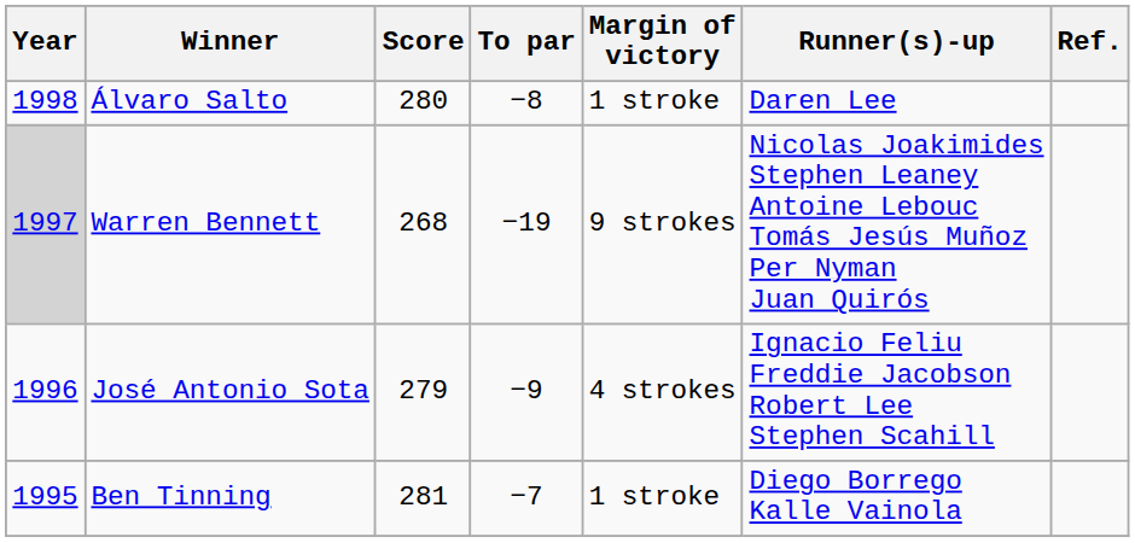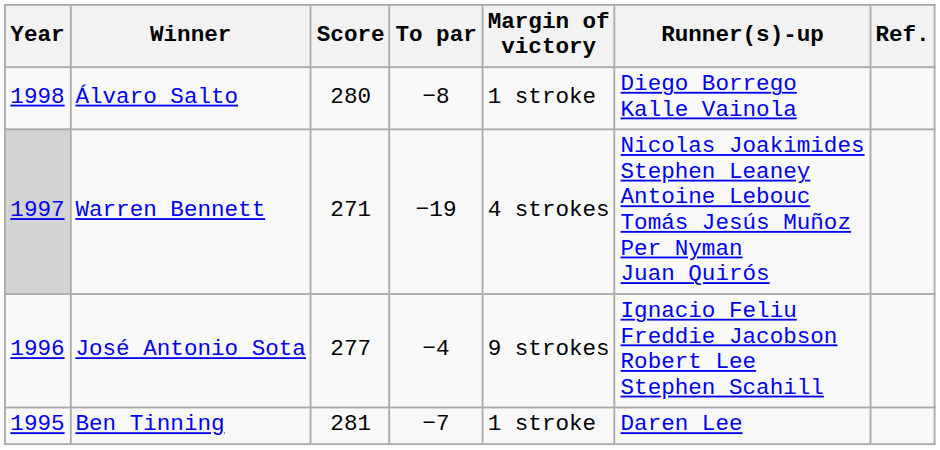Álvaro Salto | Runner(s)-up: Daren Lee -> Diego Borrego Kalle Vainola
Warren Bennett | Score: 268 -> 271
Warren Bennett | Margin of victory: 9 strokes -> 4 strokes
José Antonio Sota | Score: 279 -> 277
José Antonio Sota | To par: −9 -> −4
José Antonio Sota | Margin of victory: 4 strokes -> 9 strokes
Ben Tinning | Runner(s)-up: Diego Borrego Kalle Vainola -> Daren Lee
